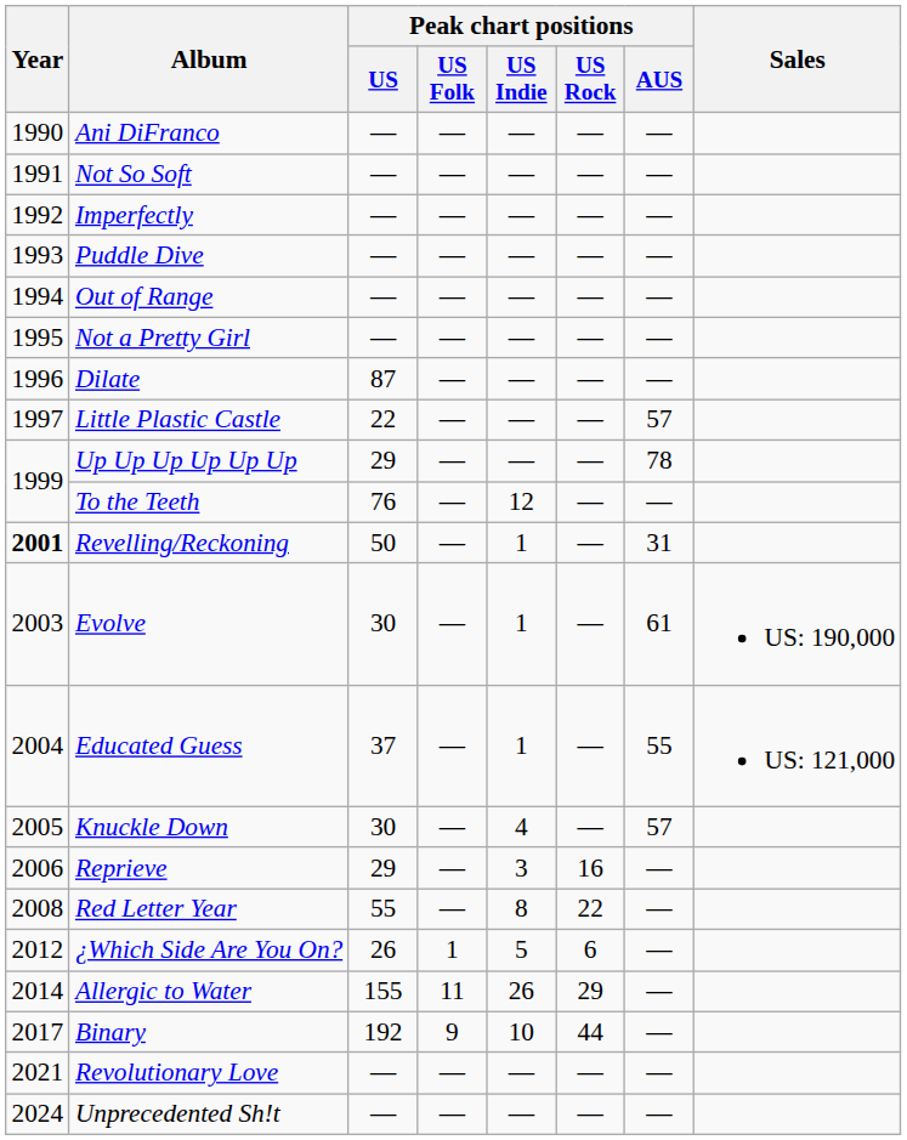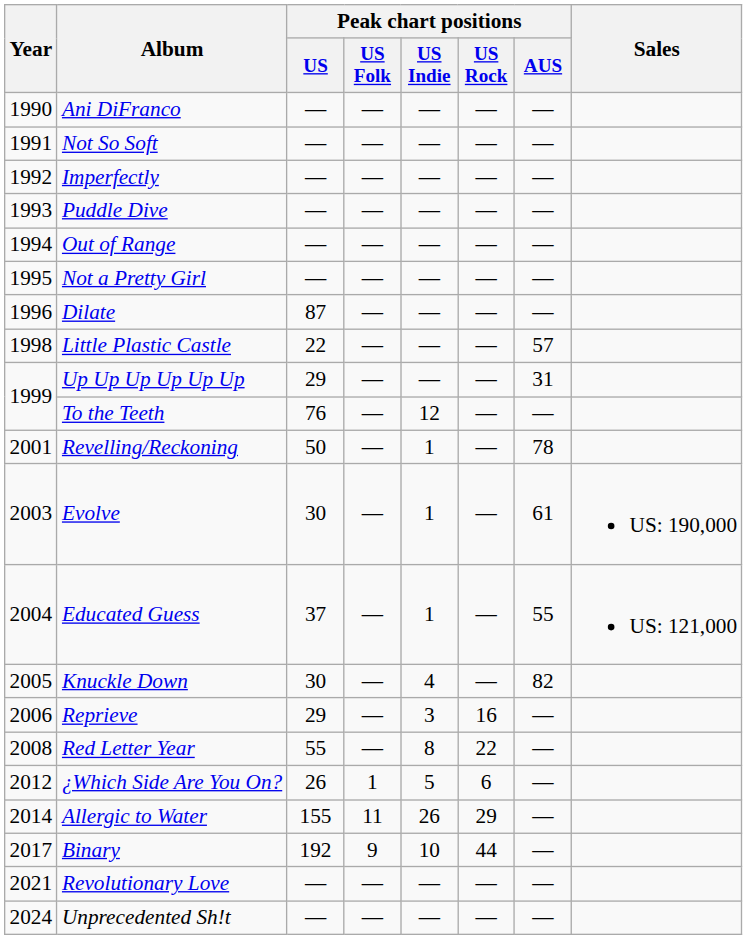Little Plastic Castle | Year: 1997 -> 1998
Up Up Up Up Up Up | Peak chart positions / AUS: 78 -> 31
Revelling/Reckoning | Year: bold -> normal
Revelling/Reckoning | Peak chart positions / AUS: 31 -> 78
Knuckle Down | Peak chart positions / AUS: 57 -> 82
